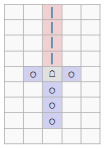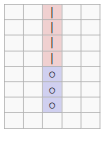- row: ○ | ☖ | ○
